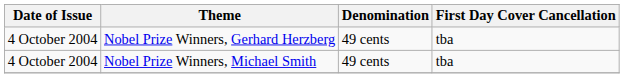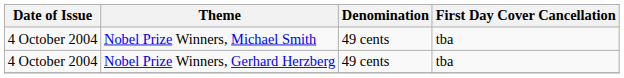rows swapped: Nobel Prize Winners, Gerhard Herzberg <-> Nobel Prize Winners, Michael Smith
